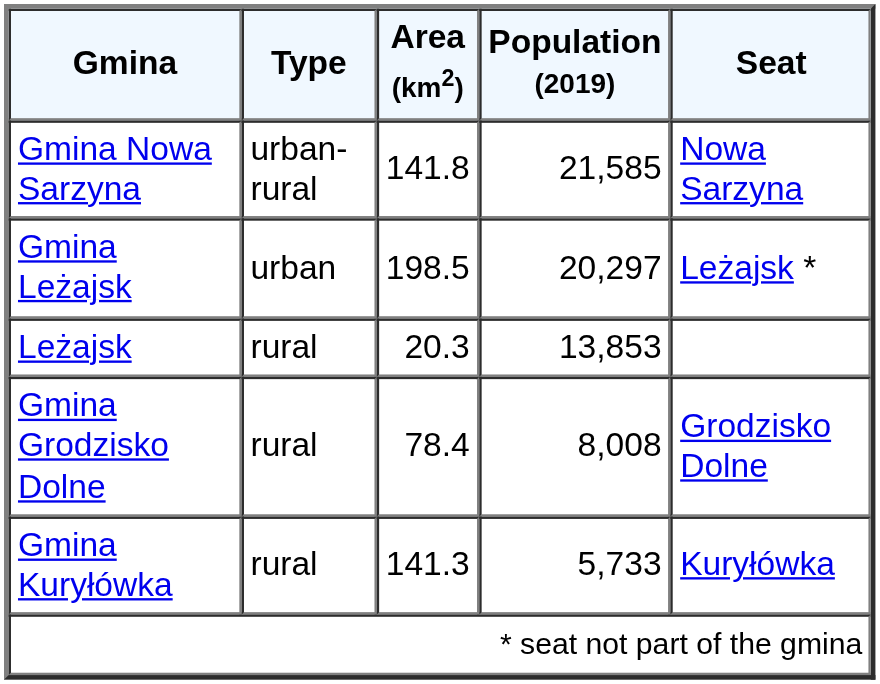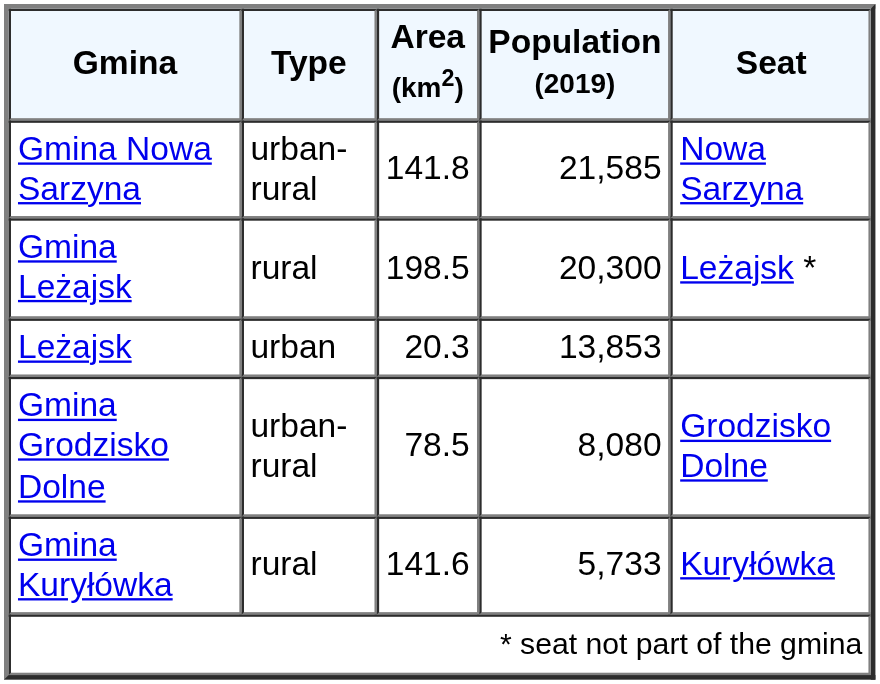Gmina Leżajsk | Type: urban -> rural
Gmina Leżajsk | Population (2019): 20,297 -> 20,300
Leżajsk | Type: rural -> urban
Gmina Grodzisko Dolne | Type: rural -> urban-rural
Gmina Grodzisko Dolne | Area (km2): 78.4 -> 78.5
Gmina Grodzisko Dolne | Population (2019): 8,008 -> 8,080
Gmina Kuryłówka | Area (km2): 141.3 -> 141.6
